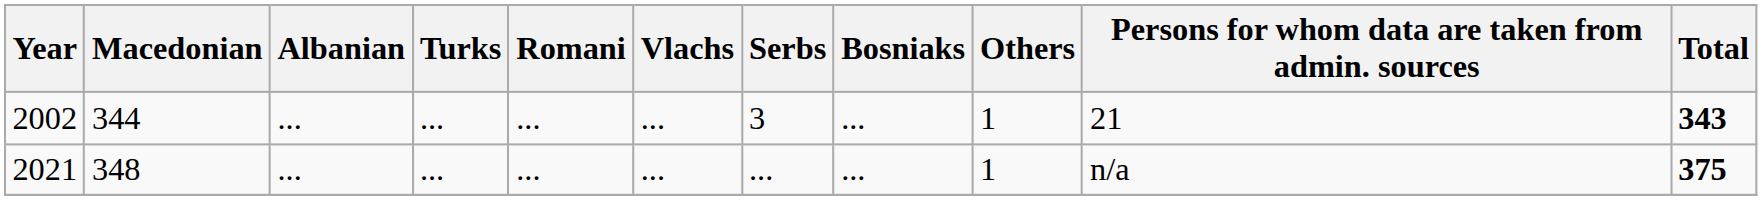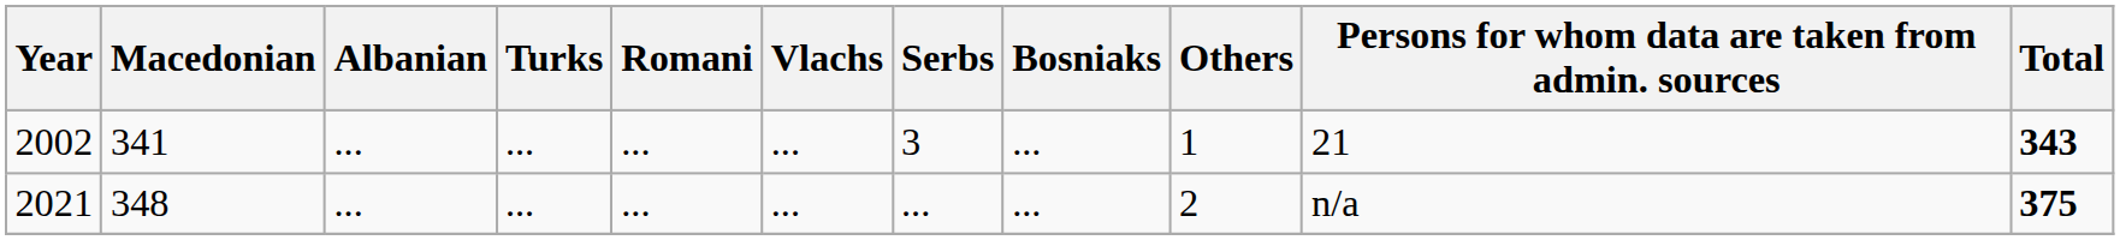2002 | Macedonian: 344 -> 341
2021 | Others: 1 -> 2
